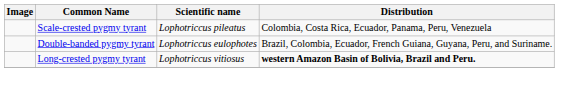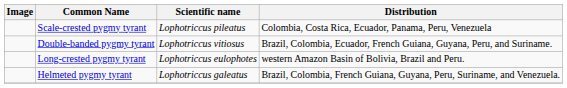Double-banded pygmy tyrant | Scientific name: Lophotriccus eulophotes -> Lophotriccus vitiosus
Long-crested pygmy tyrant | Scientific name: Lophotriccus vitiosus -> Lophotriccus eulophotes
Long-crested pygmy tyrant | Distribution: bold -> normal
+ row: Helmeted pygmy tyrant | Lophotriccus galeatus | Brazil, Colombia, French Guiana, Guyana, Peru, Suriname, and Venezuela.
